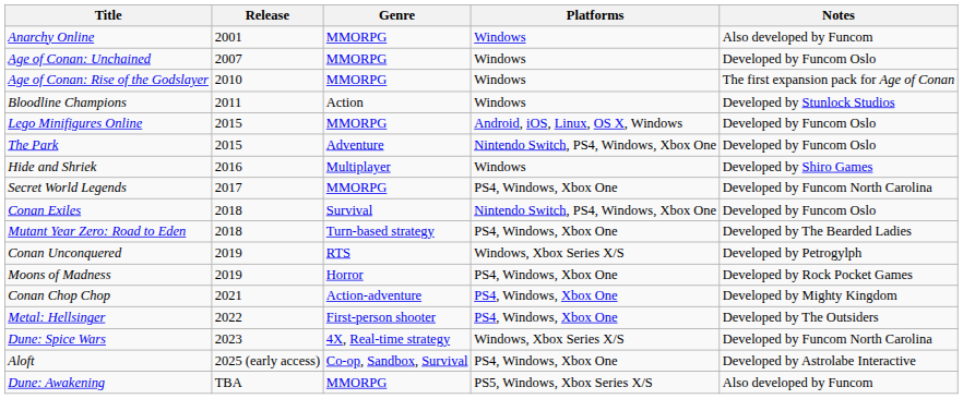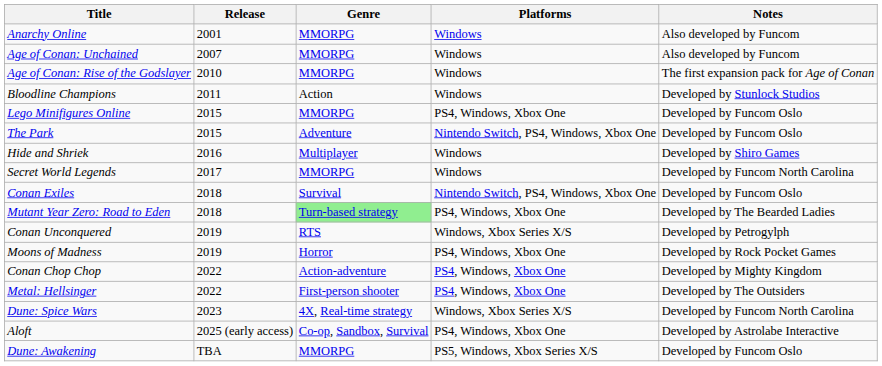Age of Conan: Unchained | Notes: Developed by Funcom Oslo -> Also developed by Funcom
Lego Minifigures Online | Platforms: Android, iOS, Linux, OS X, Windows -> PS4, Windows, Xbox One
Secret World Legends | Platforms: PS4, Windows, Xbox One -> Windows
Mutant Year Zero: Road to Eden | Genre: no background -> lightgreen background
Conan Chop Chop | Release: 2021 -> 2022
Dune: Awakening | Notes: Also developed by Funcom -> Developed by Funcom Oslo
